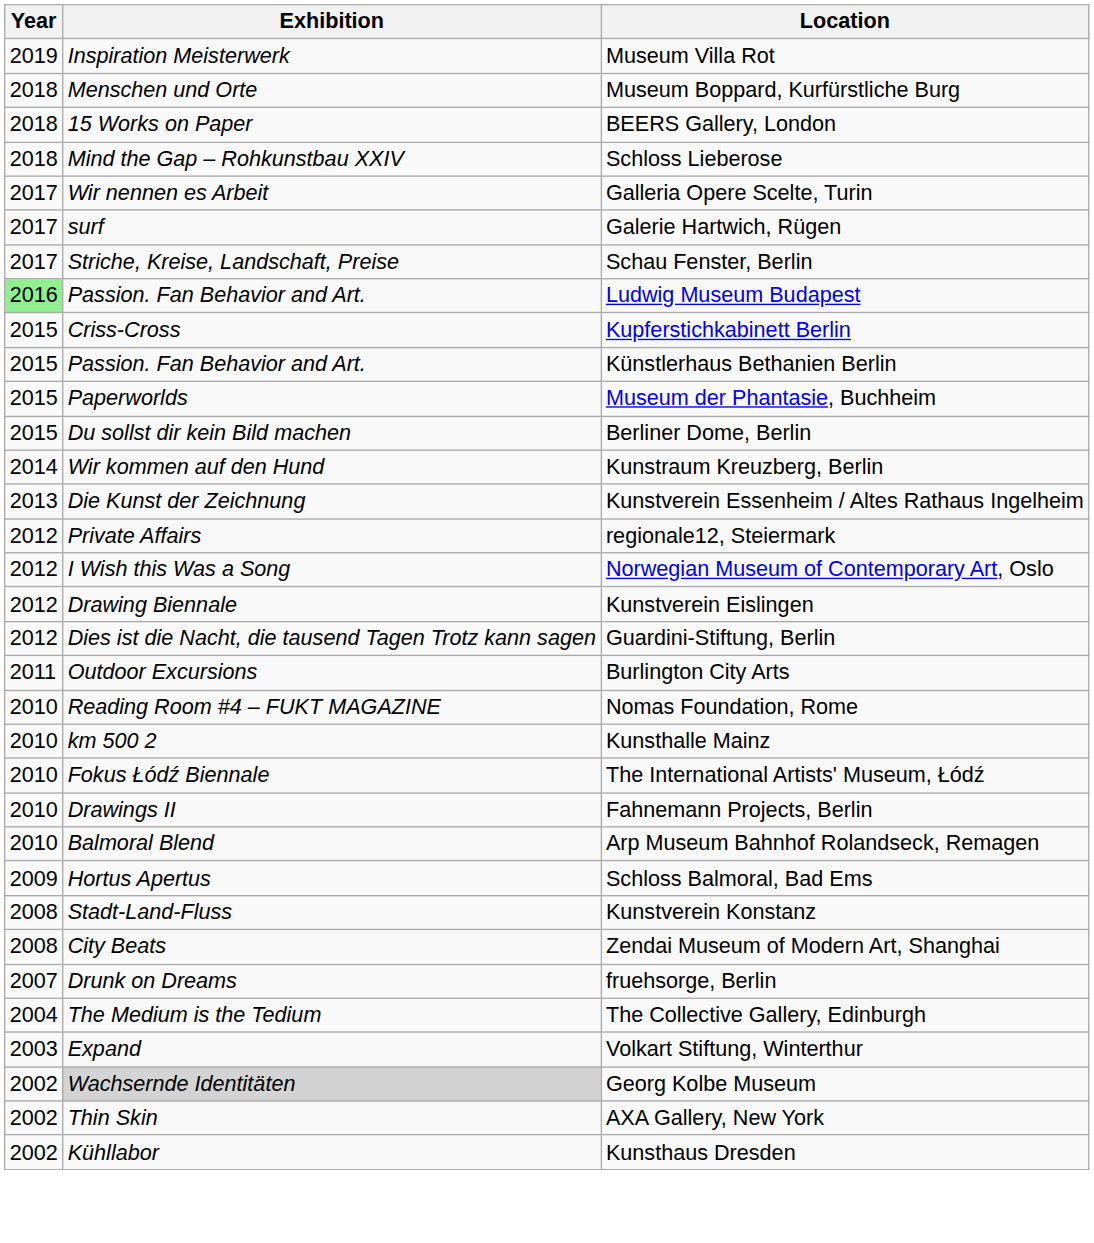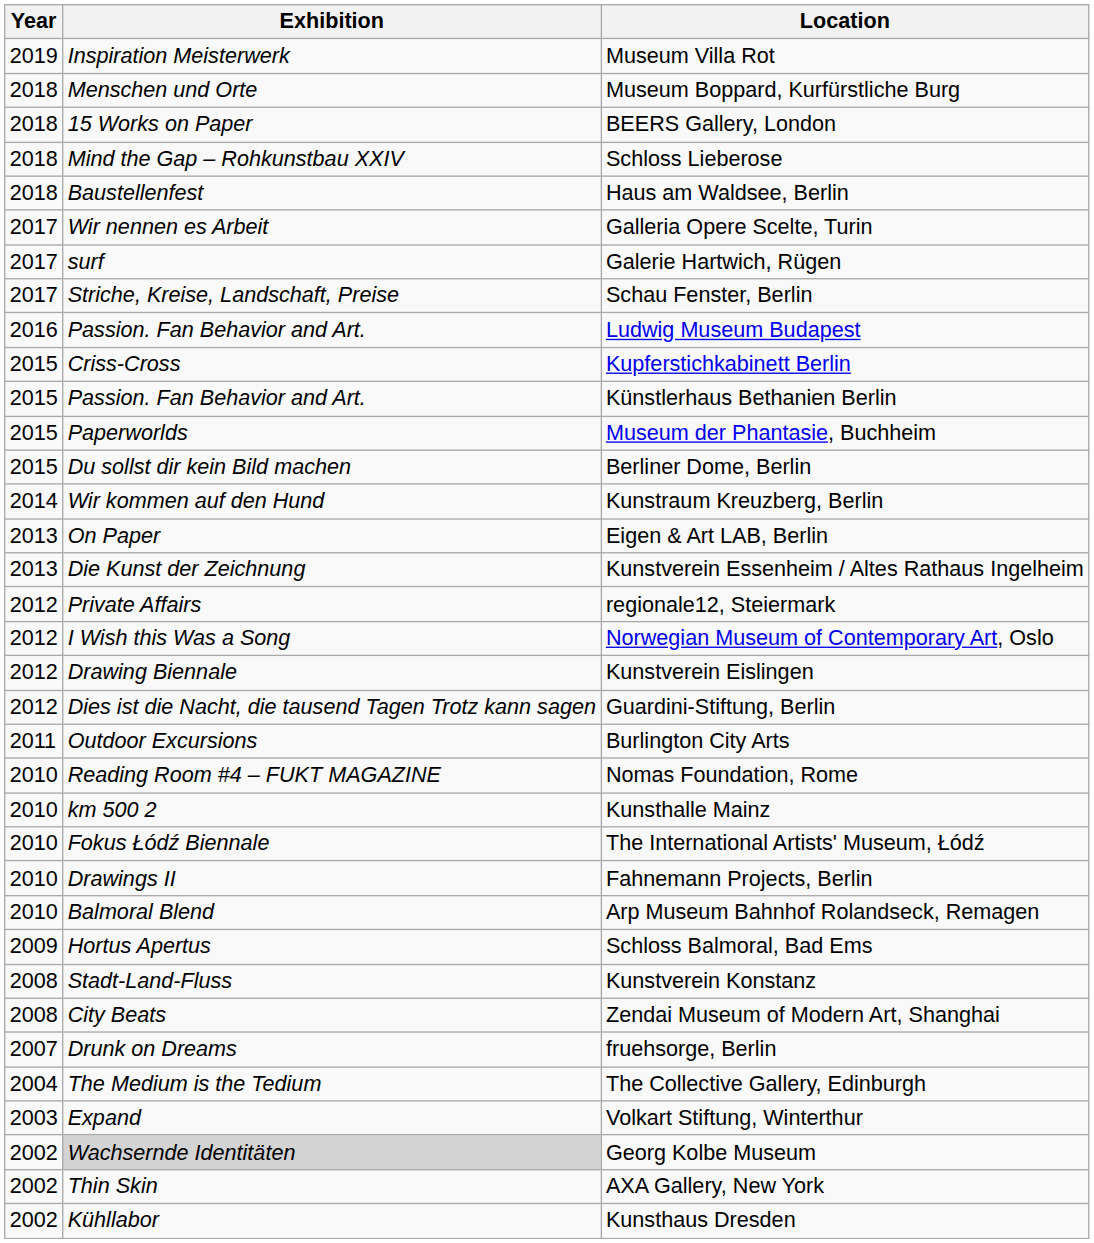+ row: 2018 | Baustellenfest | Haus am Waldsee, Berlin
Ludwig Museum Budapest | Year: lightgreen background -> no background
+ row: 2013 | On Paper | Eigen & Art LAB, Berlin
